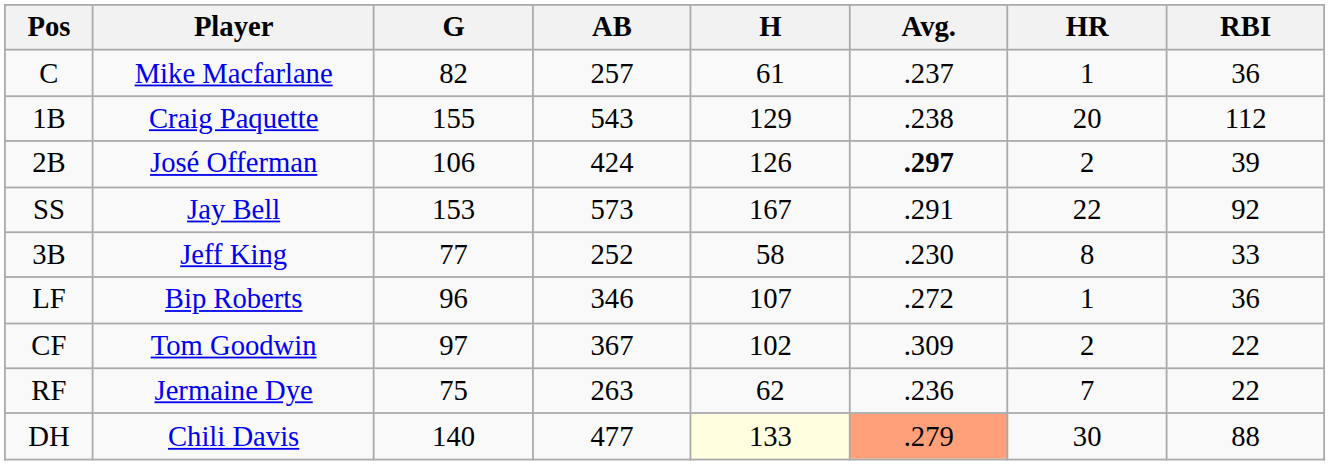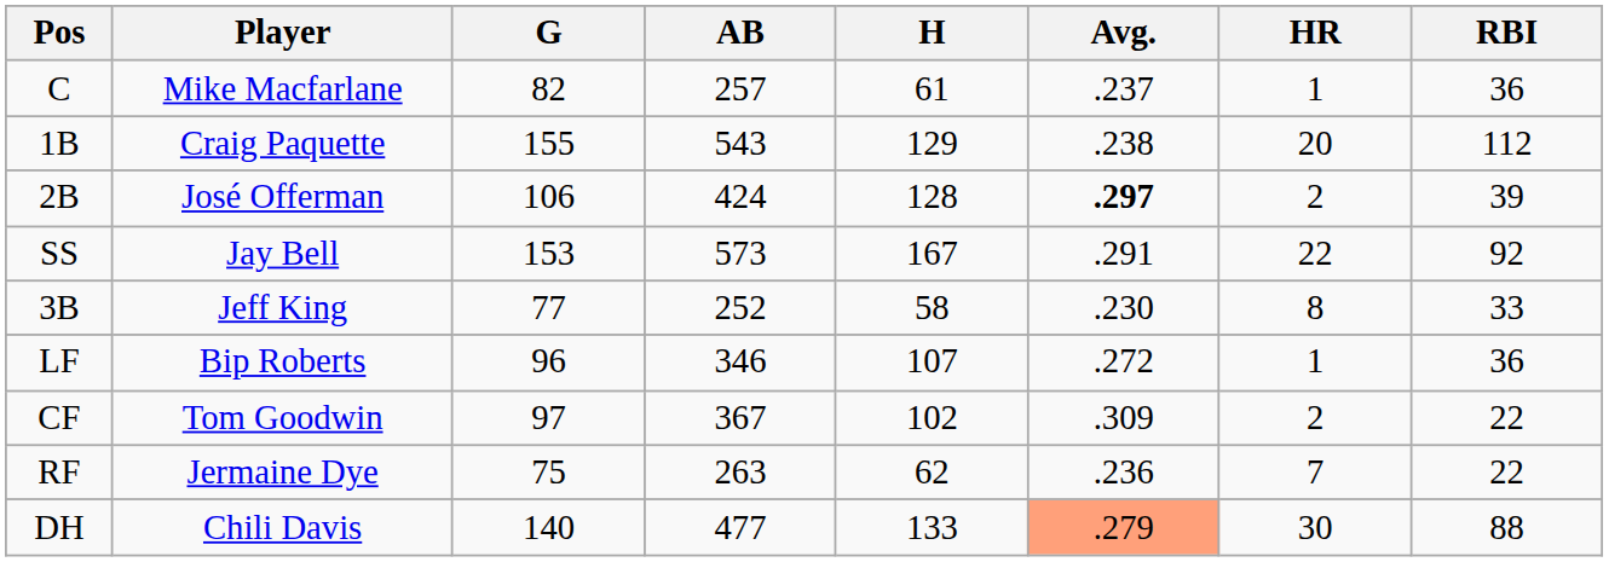2B | H: 126 -> 128
DH | H: lightyellow background -> no background
